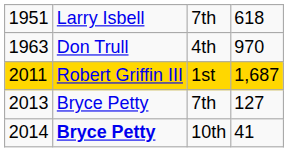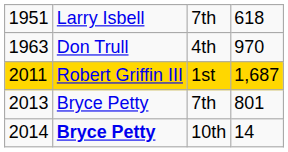2013 / 7th | column 4: 127 -> 801
10th | column 4: 41 -> 14
